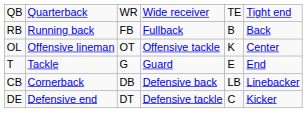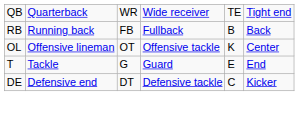- row: CB | Cornerback | DB | Defensive back | LB | Linebacker
